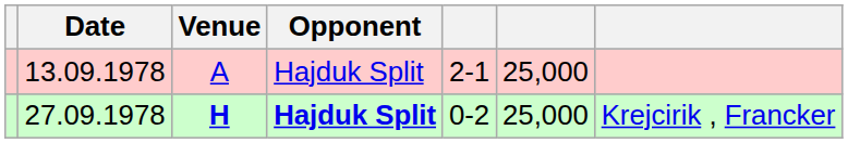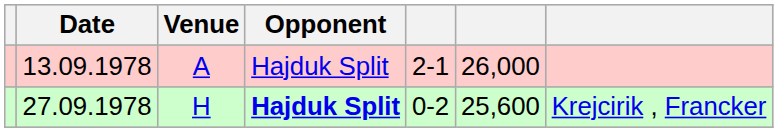13.09.1978 | column 6: 25,000 -> 26,000
27.09.1978 | Venue: bold -> normal
27.09.1978 | column 6: 25,000 -> 25,600
